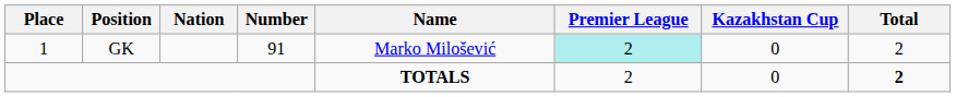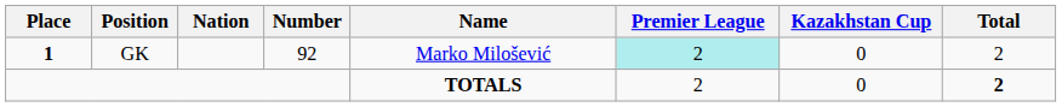GK | Place: normal -> bold
GK | Number: 91 -> 92
